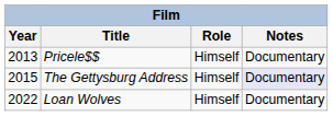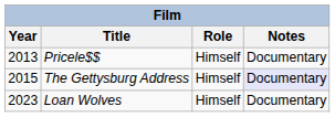Loan Wolves | Year: 2022 -> 2023
